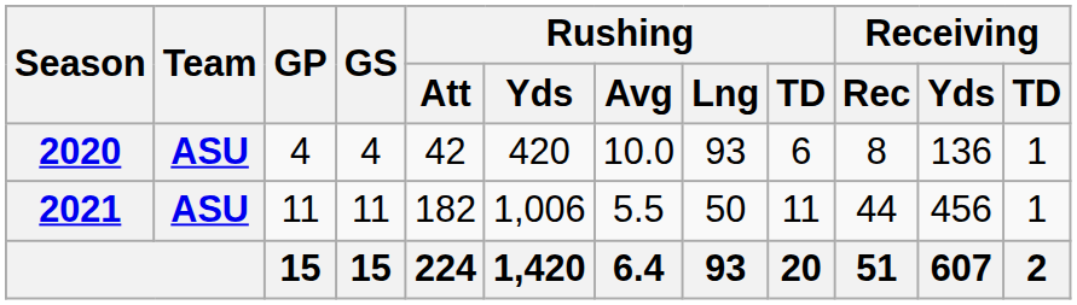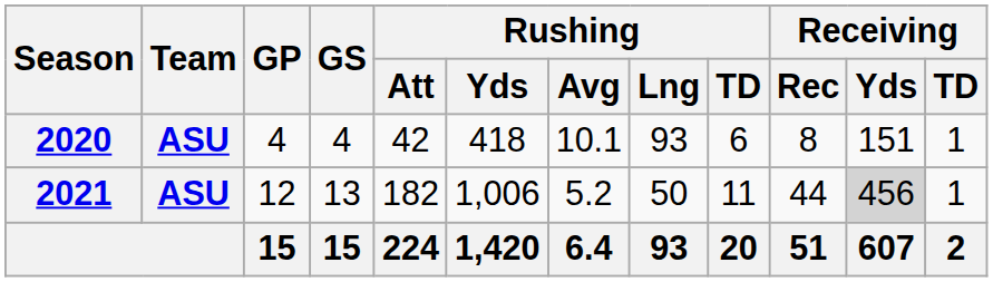2020 | Rushing / Yds: 420 -> 418
2020 | Rushing / Avg: 10.0 -> 10.1
2020 | Receiving / Yds: 136 -> 151
2021 | GP: 11 -> 12
2021 | GS: 11 -> 13
2021 | Rushing / Avg: 5.5 -> 5.2
2021 | Receiving / Yds: no background -> lightgrey background
